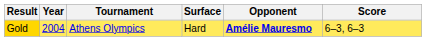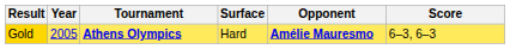Gold | Year: 2004 -> 2005
Gold | Tournament: normal -> bold
